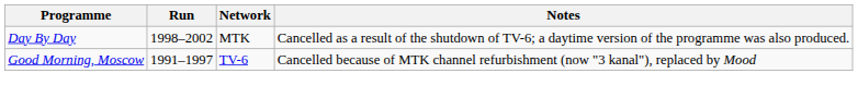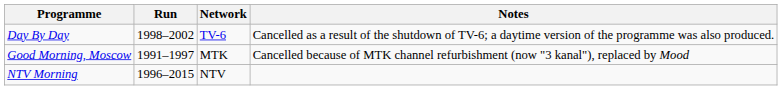Day By Day | Network: MTK -> TV-6
Good Morning, Moscow | Network: TV-6 -> MTK
+ row: NTV Morning | 1996–2015 | NTV
